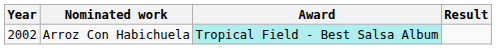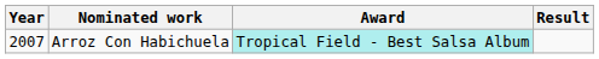Arroz Con Habichuela | Year: 2002 -> 2007
